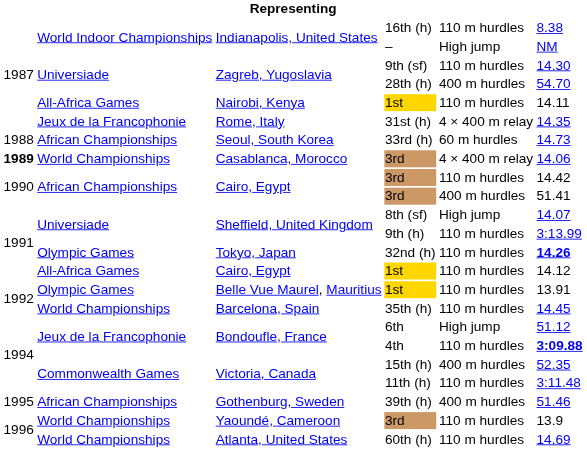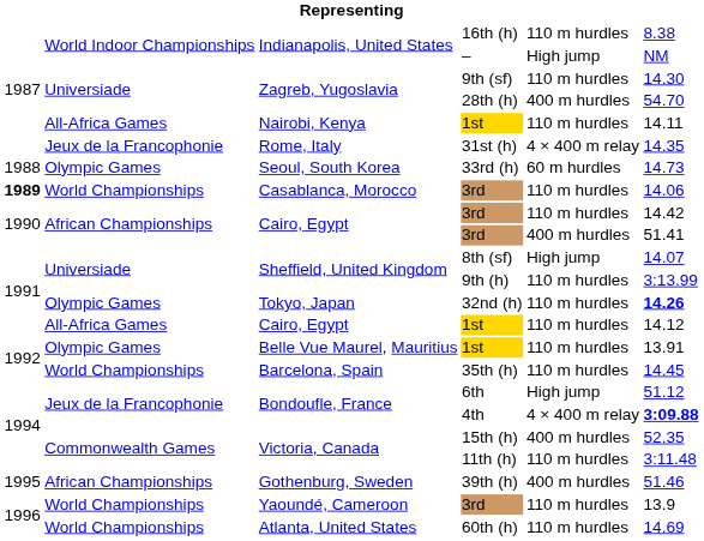33rd (h) | column 2: African Championships -> Olympic Games
Casablanca, Morocco / 3rd | column 5: 4 × 400 m relay -> 110 m hurdles
4th | column 5: 110 m hurdles -> 4 × 400 m relay
